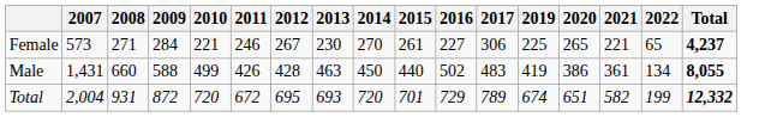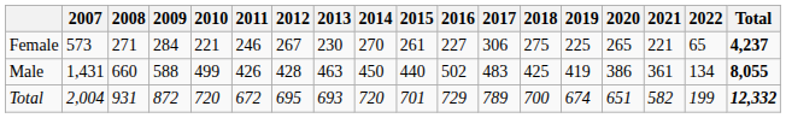+ column: 2018 | 275 | 425 | 700
